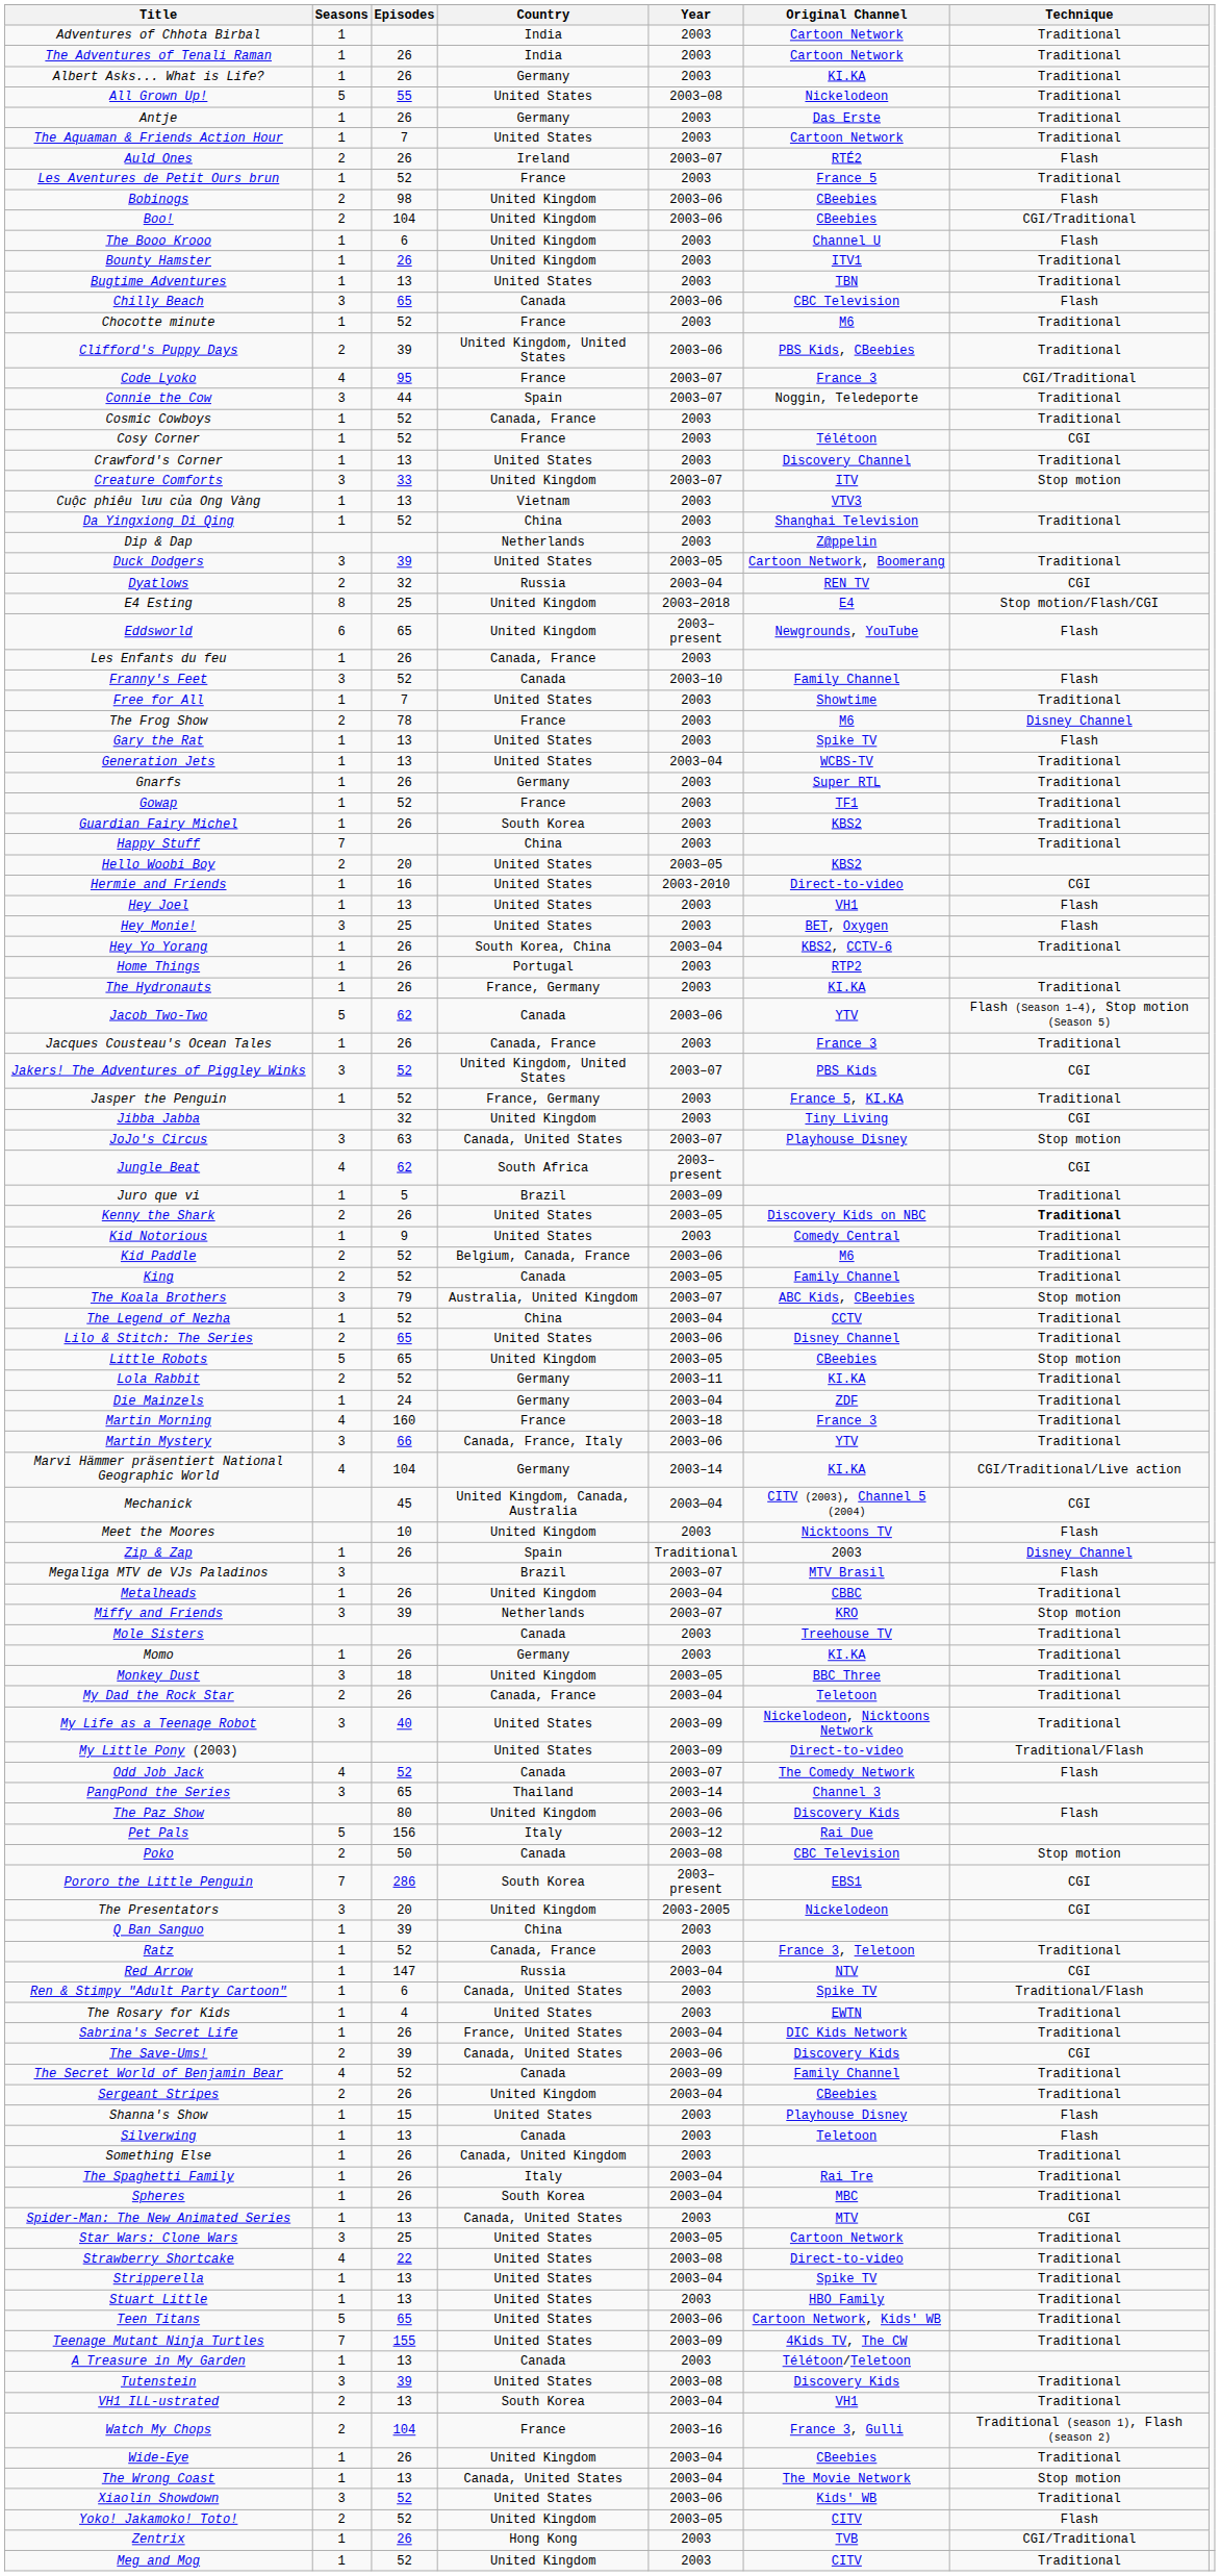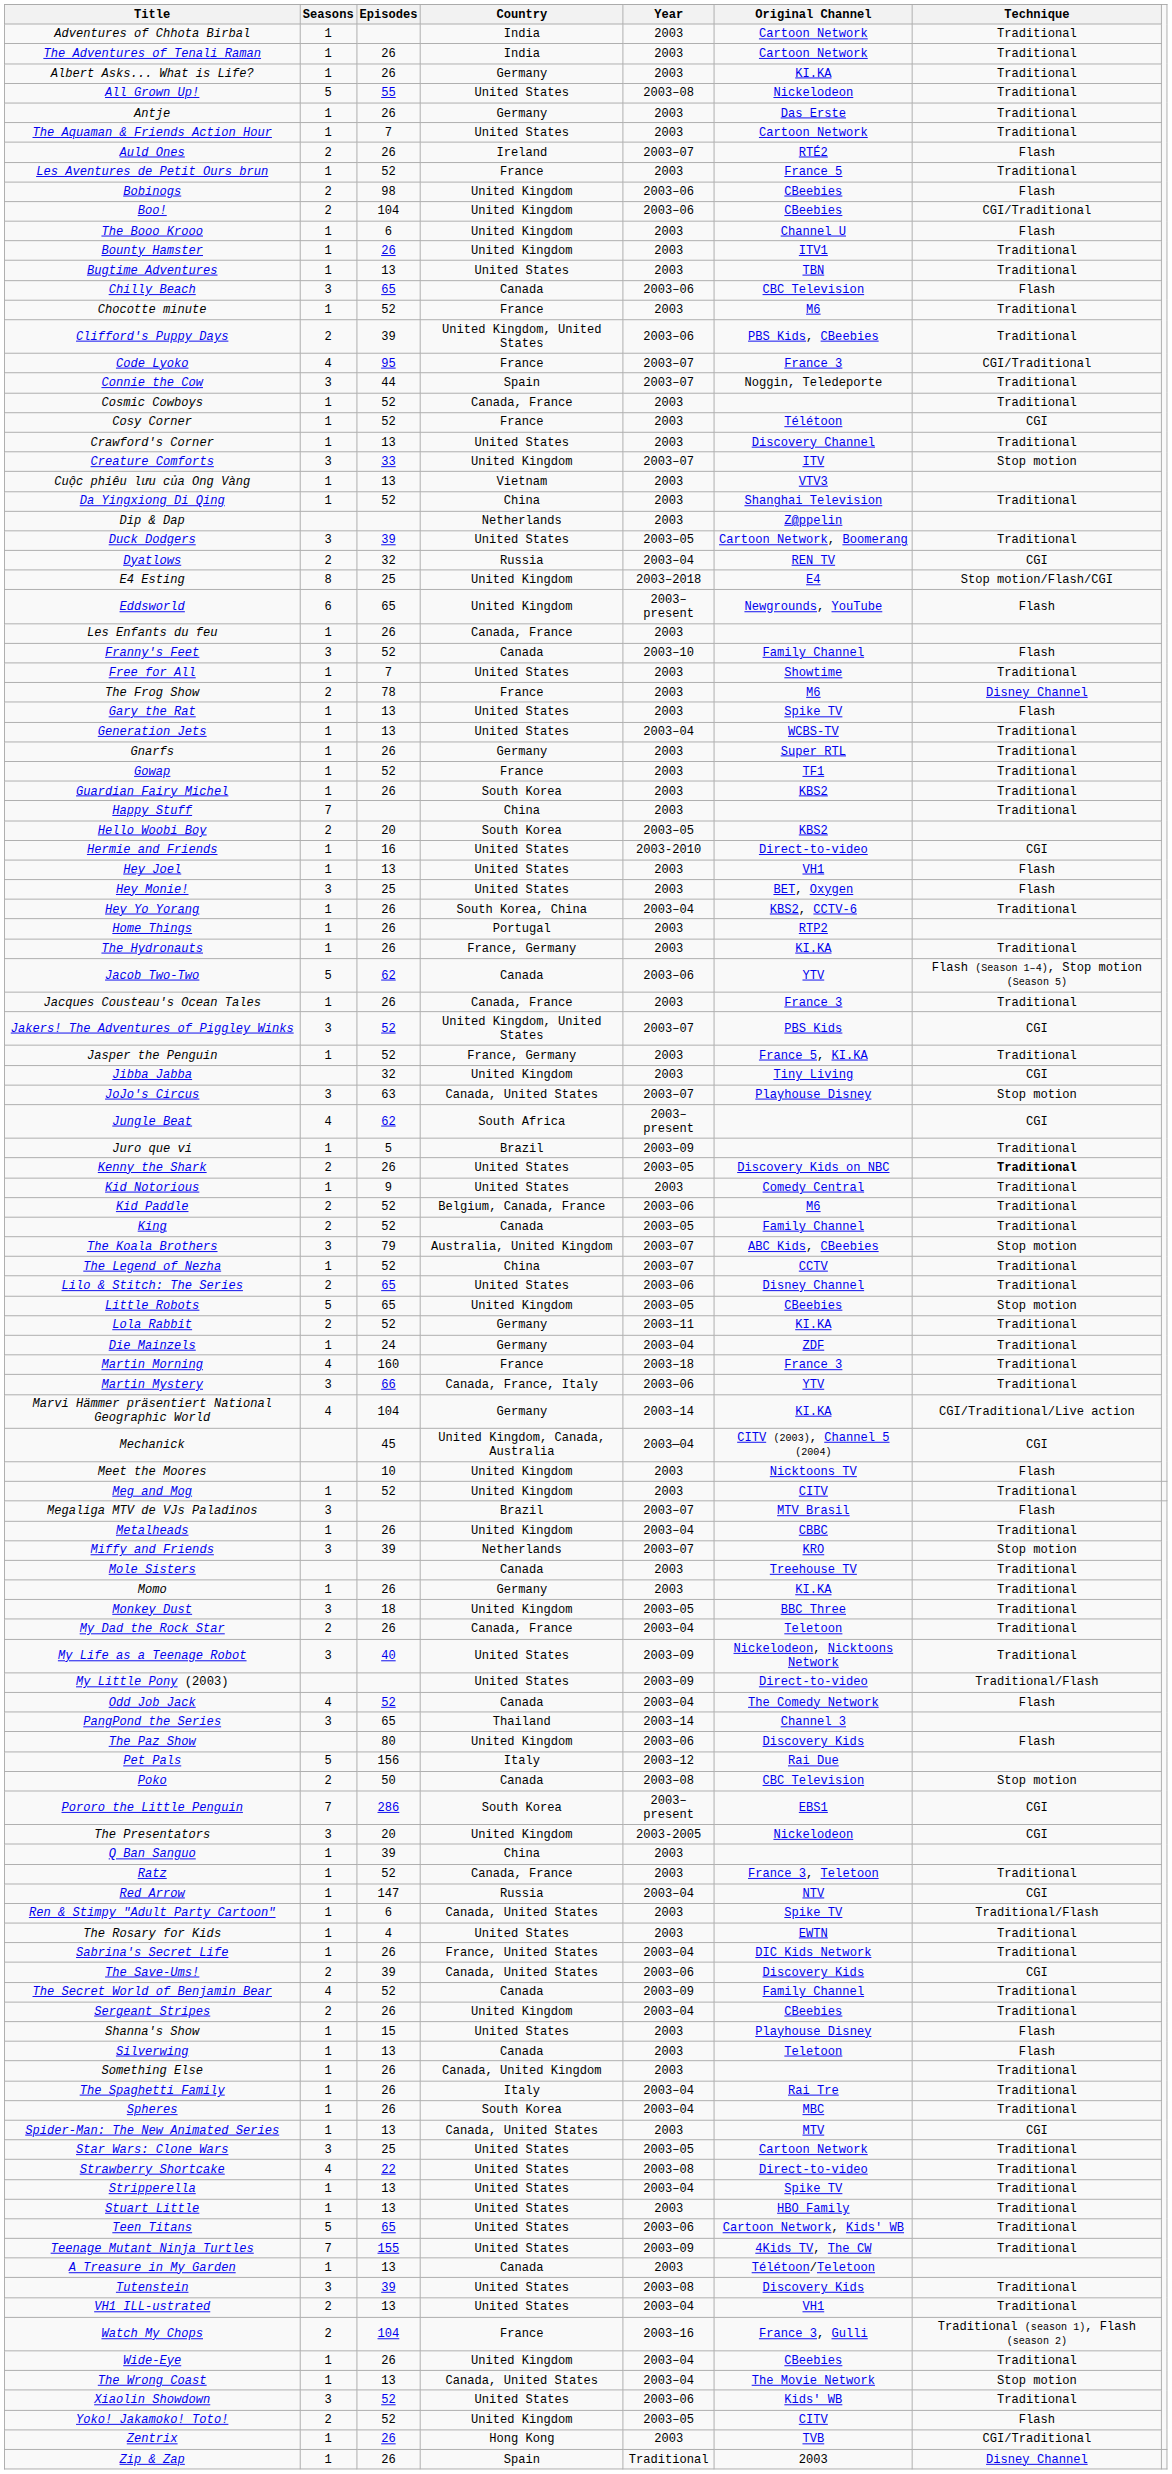Hello Woobi Boy | Country: United States -> South Korea
The Legend of Nezha | Year: 2003–04 -> 2003–07
rows swapped: Meg and Mog <-> Zip & Zap
Odd Job Jack | Year: 2003–07 -> 2003–04
VH1 ILL-ustrated | Country: South Korea -> United States
